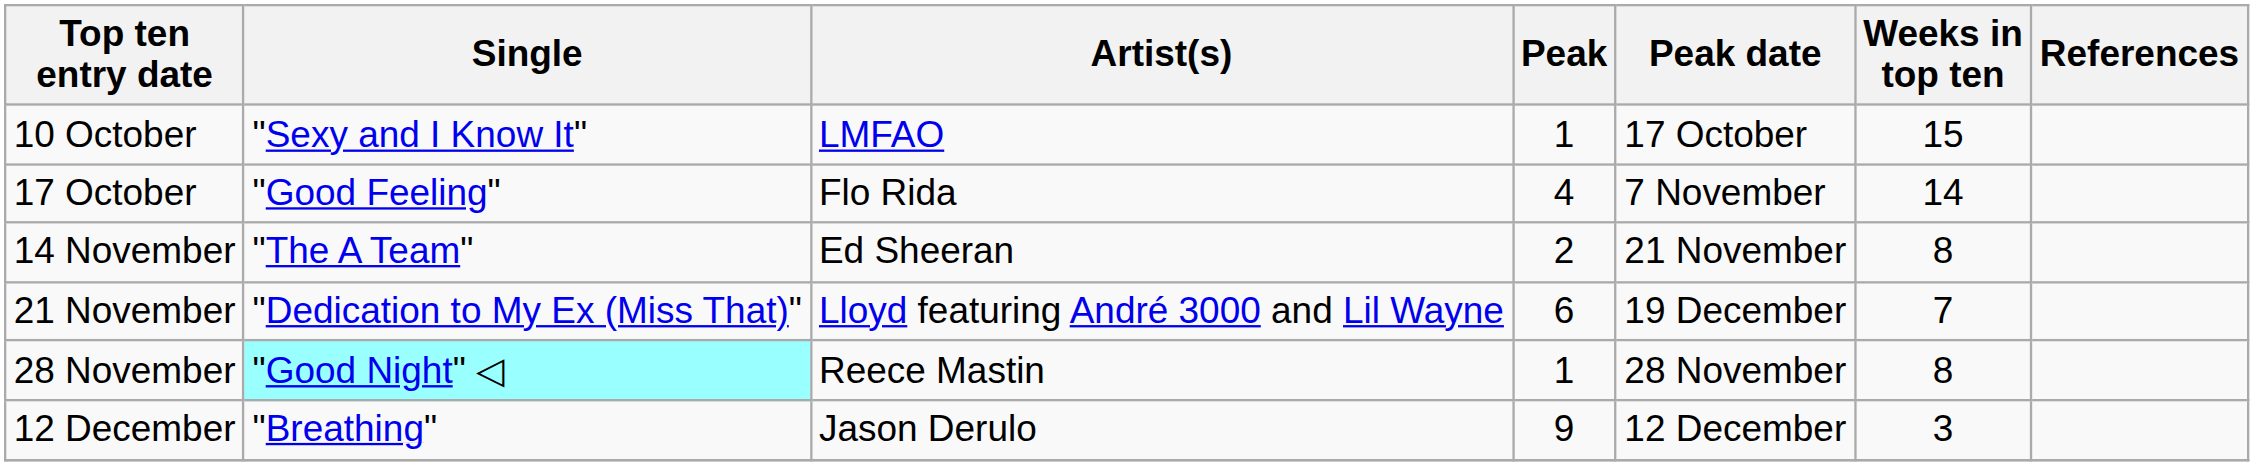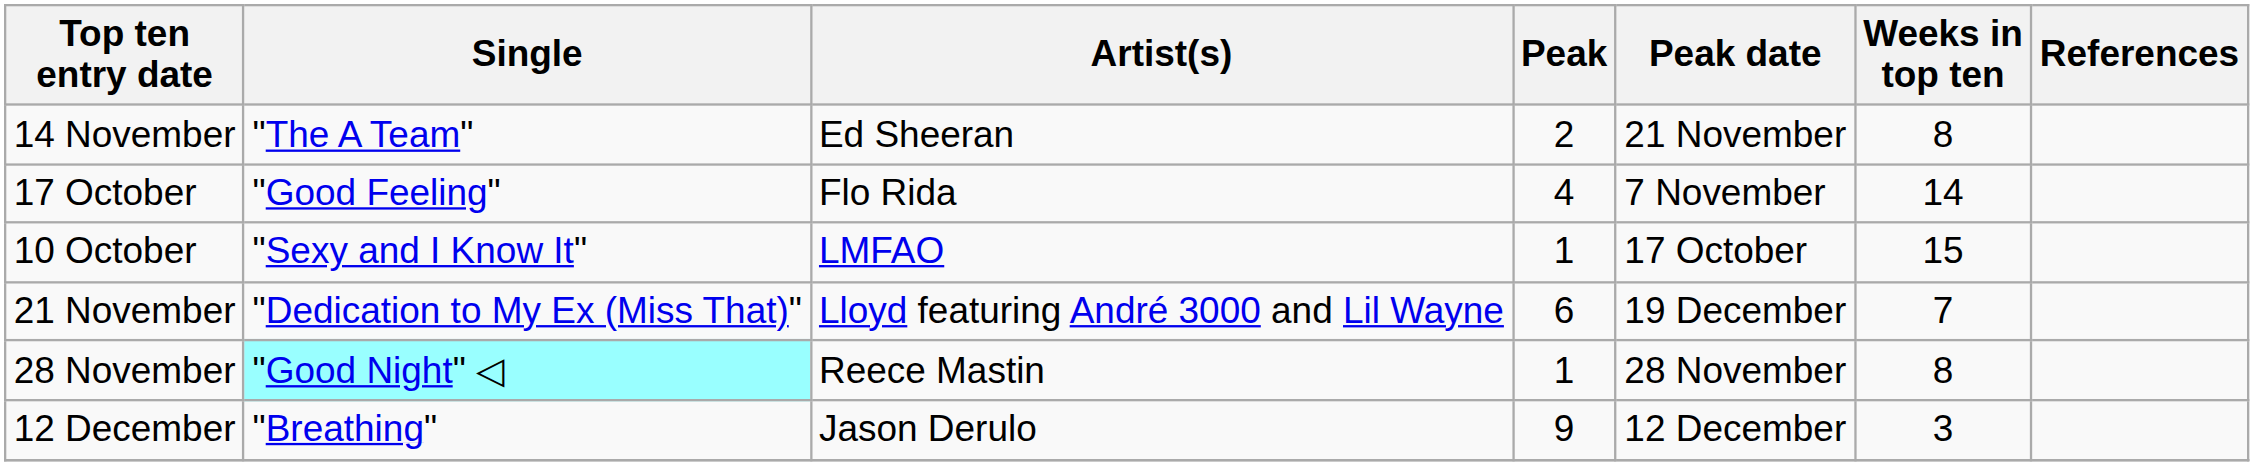rows swapped: 10 October <-> 14 November
